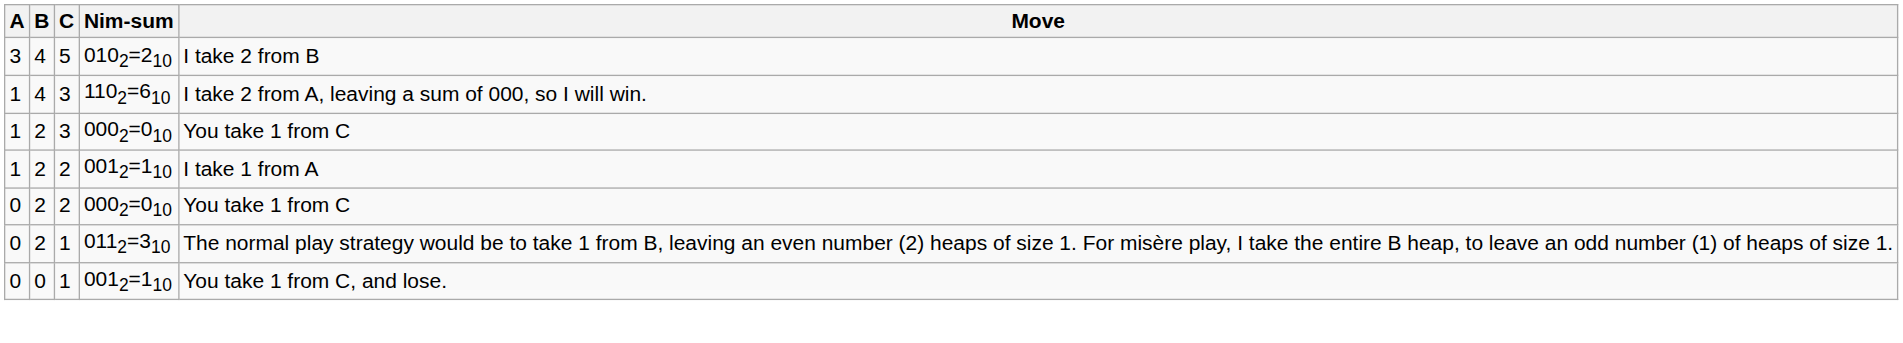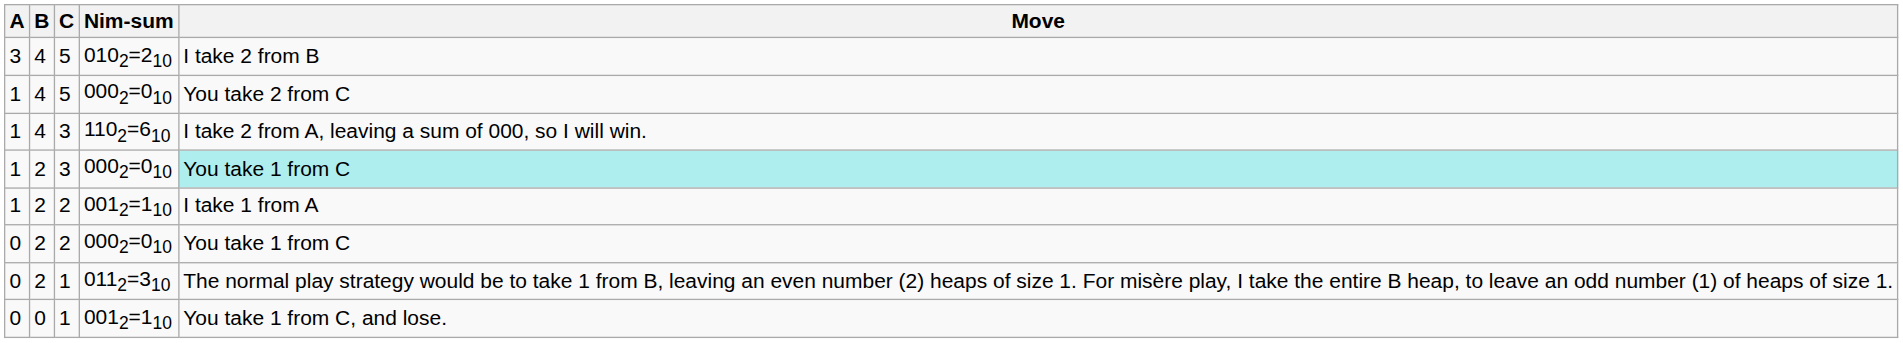+ row: 1 | 4 | 5 | 0002=010 | You take 2 from C
3 / 0002=010 | Move: no background -> paleturquoise background
